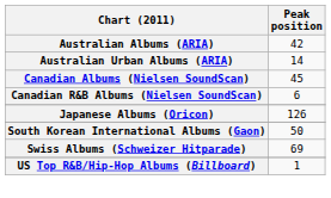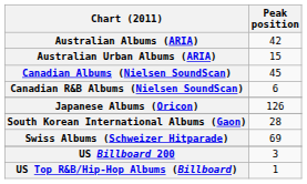Australian Urban Albums (ARIA) | Peak position: 14 -> 15
South Korean International Albums (Gaon) | Peak position: 50 -> 28
+ row: US Billboard 200 | 3
